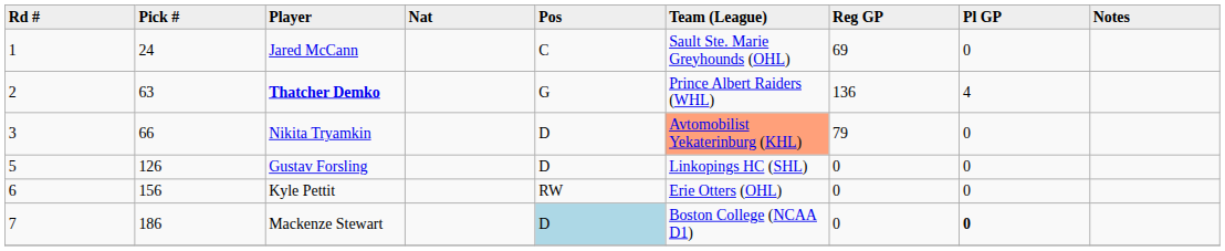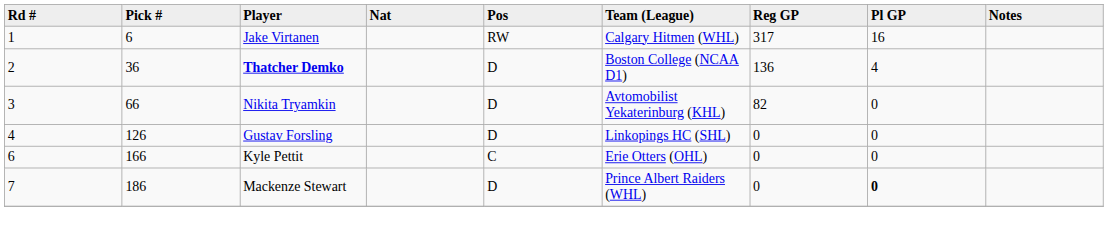+ row: 1 | 6 | Jake Virtanen | RW | Calgary Hitmen (WHL) | 317 | 16
- row: 1 | 24 | Jared McCann | C | Sault Ste. Marie Greyhounds (OHL) | 69 | 0
Thatcher Demko | Pick #: 63 -> 36
Thatcher Demko | Pos: G -> D
Thatcher Demko | Team (League): Prince Albert Raiders (WHL) -> Boston College (NCAA D1)
Nikita Tryamkin | Team (League): lightsalmon background -> no background
Nikita Tryamkin | Reg GP: 79 -> 82
Gustav Forsling | Rd #: 5 -> 4
Kyle Pettit | Pick #: 156 -> 166
Kyle Pettit | Pos: RW -> C
Mackenze Stewart | Pos: lightblue background -> no background
Mackenze Stewart | Team (League): Boston College (NCAA D1) -> Prince Albert Raiders (WHL)
